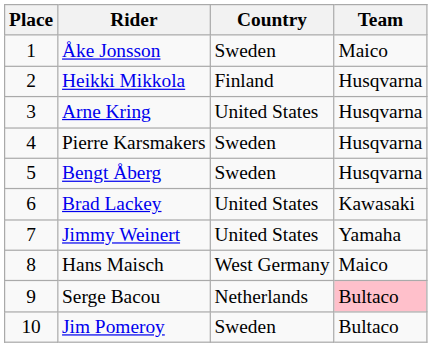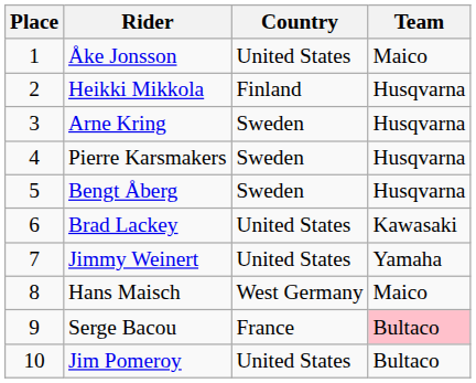Åke Jonsson | Country: Sweden -> United States
Arne Kring | Country: United States -> Sweden
Serge Bacou | Country: Netherlands -> France
Jim Pomeroy | Country: Sweden -> United States
